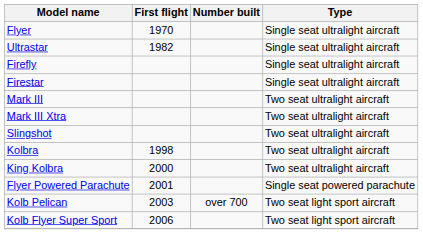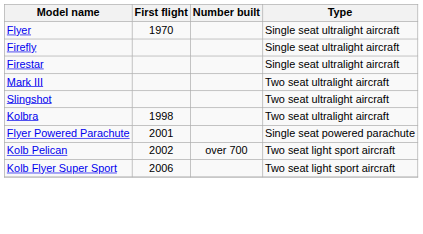- row: Ultrastar | 1982 | Single seat ultralight aircraft
- row: Mark III Xtra | Two seat ultralight aircraft
- row: King Kolbra | 2000 | Two seat ultralight aircraft
Kolb Pelican | First flight: 2003 -> 2002
